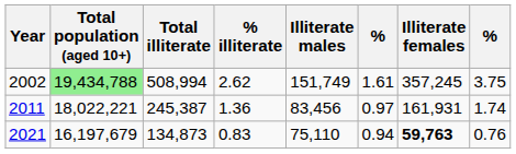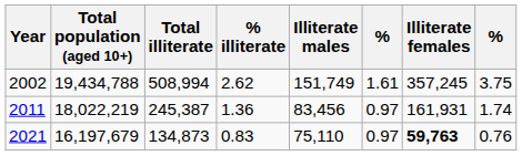2002 | Total population (aged 10+): lightgreen background -> no background
2011 | Total population (aged 10+): 18,022,221 -> 18,022,219
2021 | column 6: 0.94 -> 0.97
